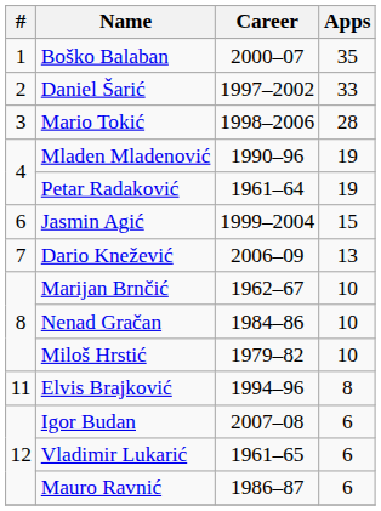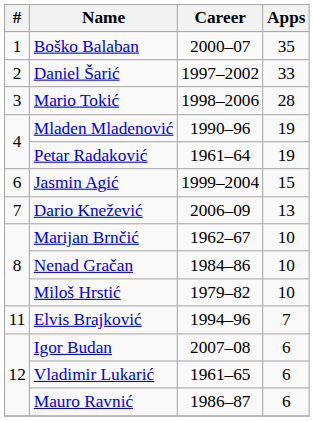Elvis Brajković | Apps: 8 -> 7
